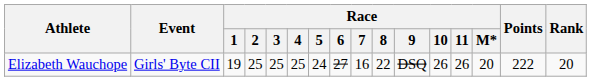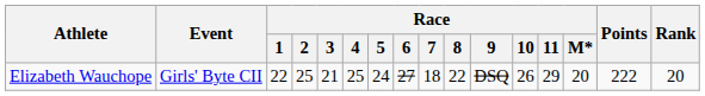Elizabeth Wauchope | Race / 1: 19 -> 22
Elizabeth Wauchope | Race / 3: 25 -> 21
Elizabeth Wauchope | Race / 7: 16 -> 18
Elizabeth Wauchope | Race / 11: 26 -> 29
